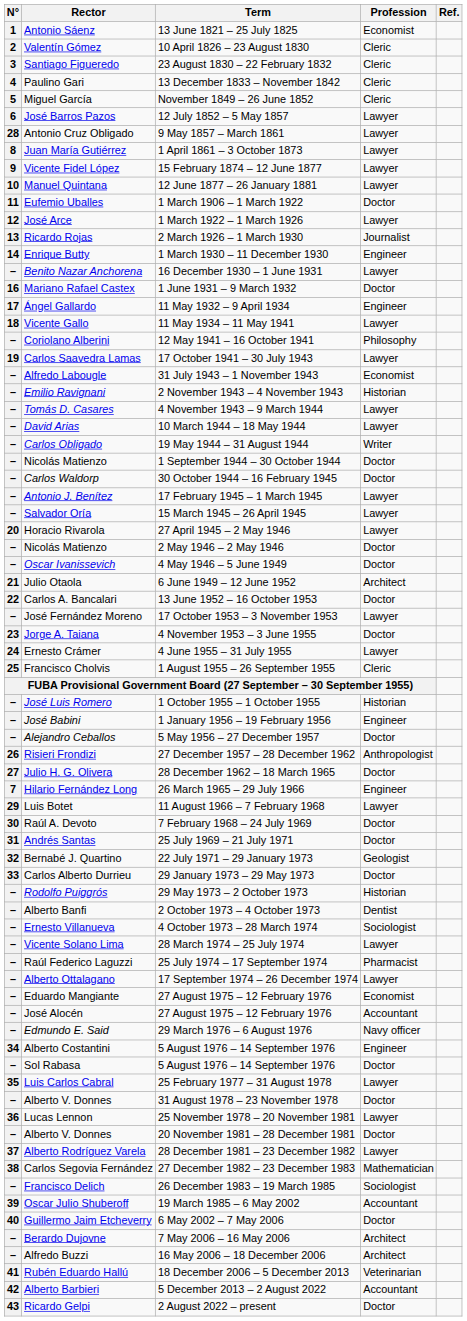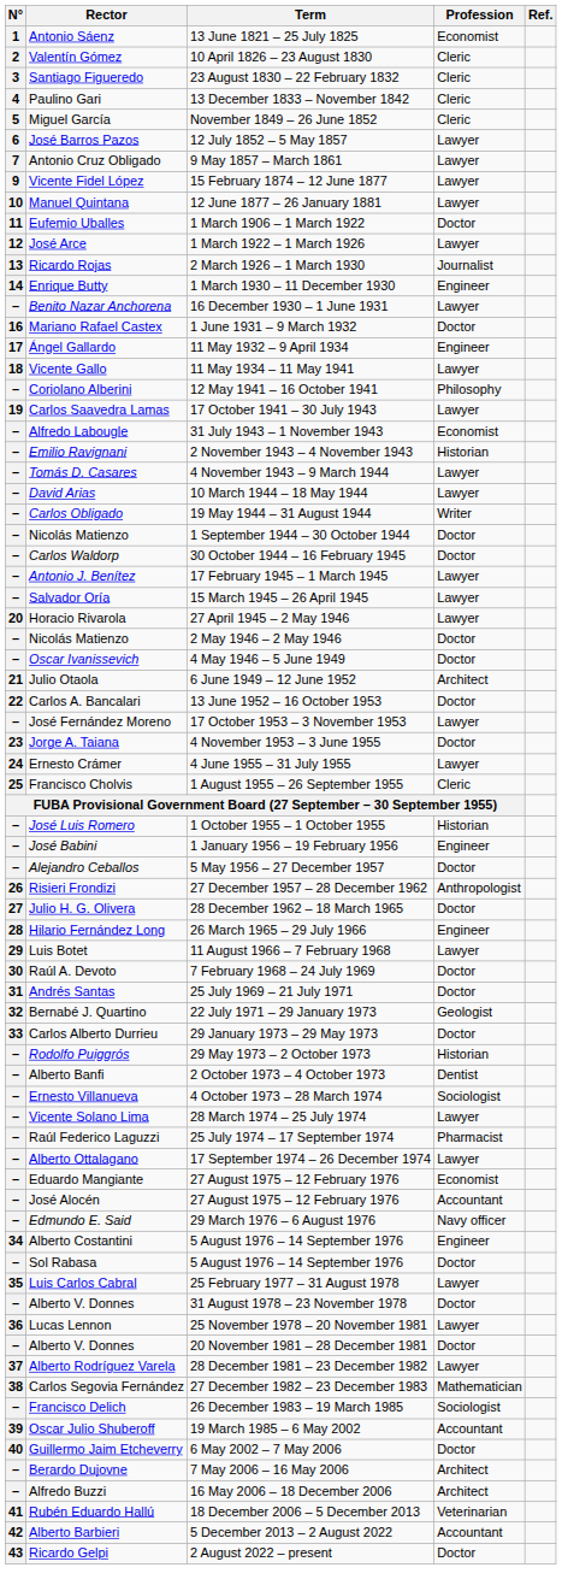Antonio Cruz Obligado | N°: 28 -> 7
- row: 8 | Juan María Gutiérrez | 1 April 1861 – 3 October 1873 | Lawyer
Hilario Fernández Long | N°: 7 -> 28
